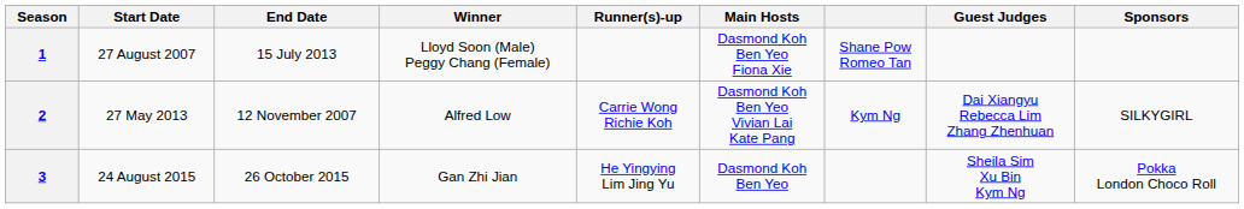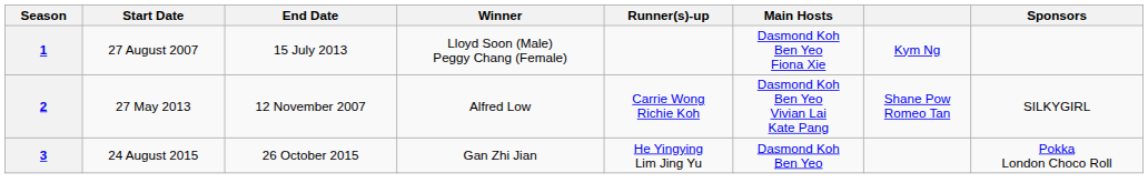- column: Guest Judges | Dai Xiangyu Rebecca Lim Zhang Zhenhuan | Sheila Sim Xu Bin Kym Ng
1 | column 7: Shane Pow Romeo Tan -> Kym Ng
2 | column 7: Kym Ng -> Shane Pow Romeo Tan
